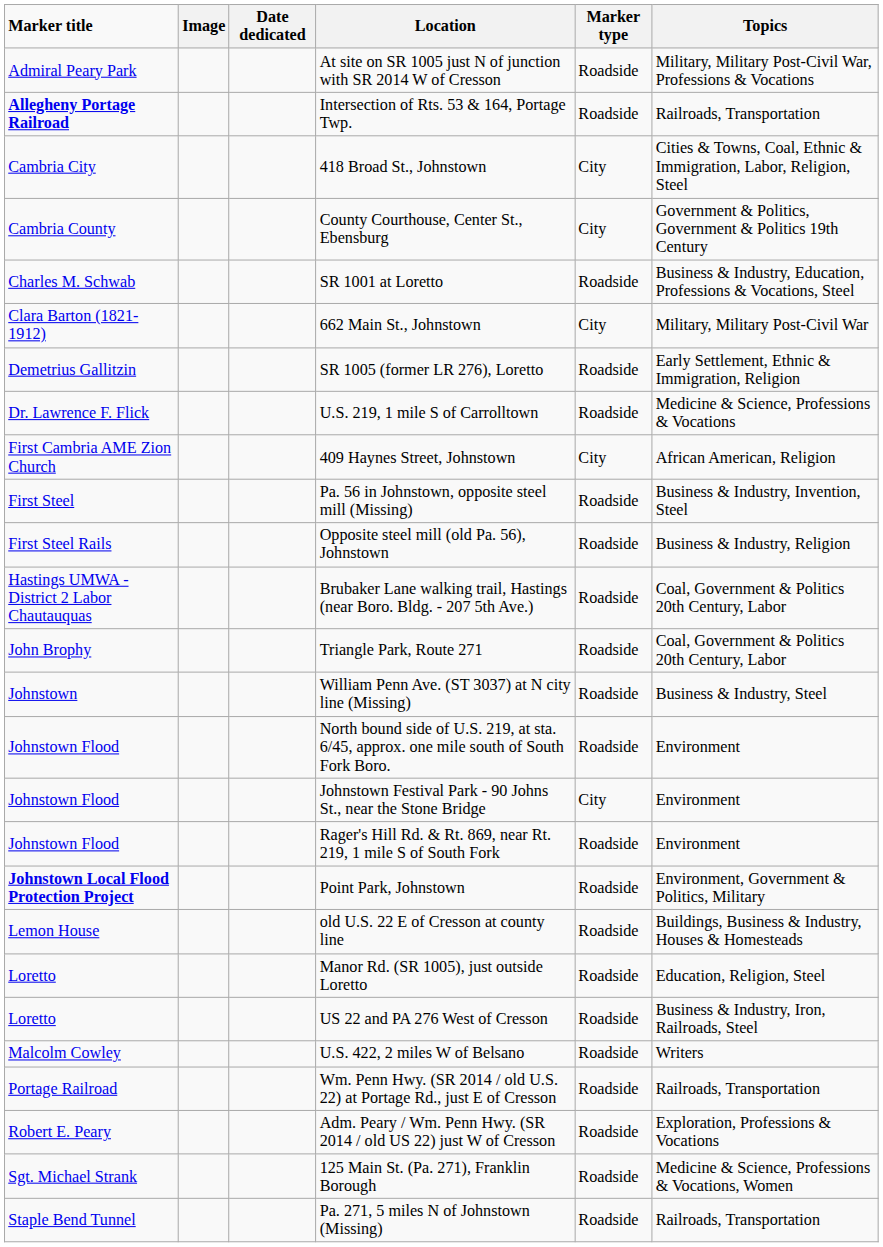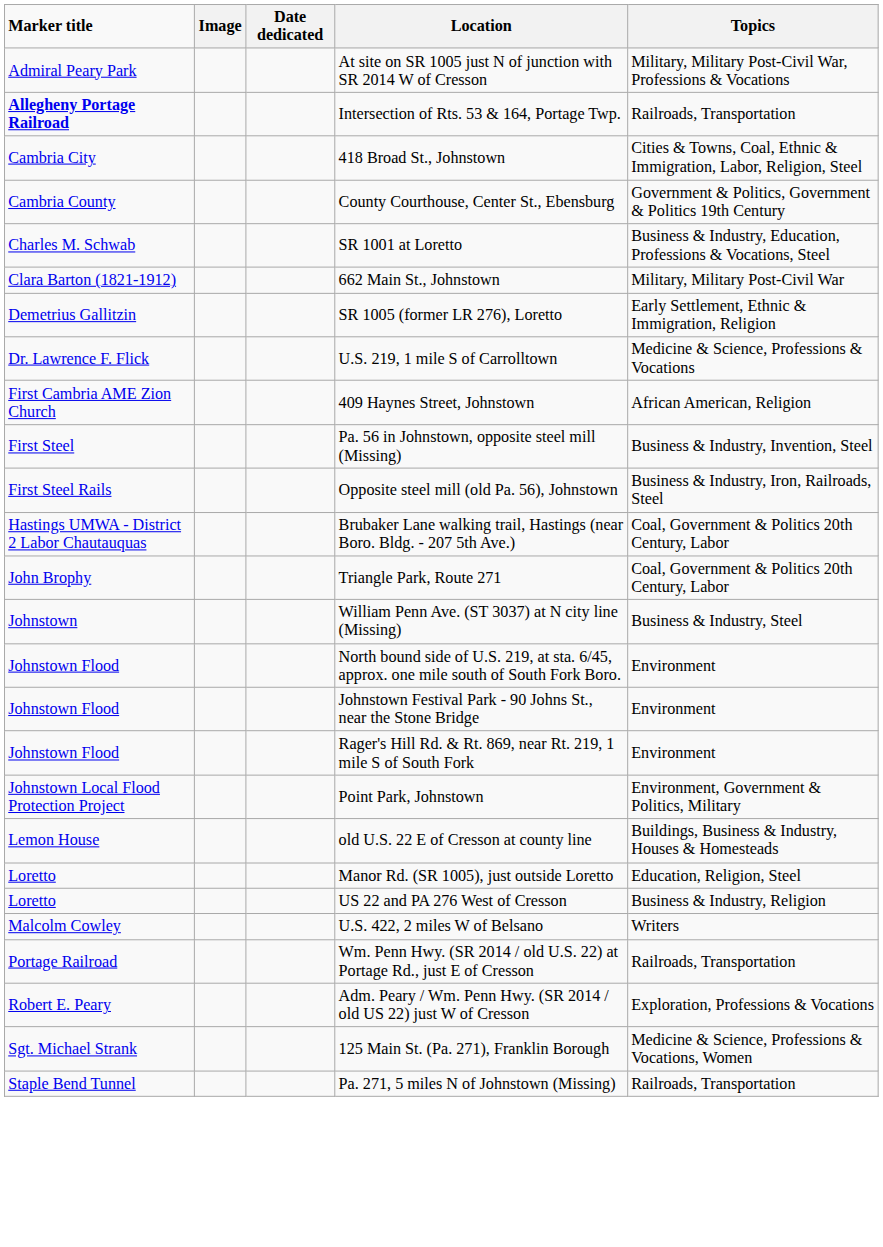- column: Marker type | Roadside | Roadside | City | City | Roadside | City | Roadside | Roadside | City | Roadside | Roadside | Roadside | Roadside | Roadside | Roadside | City | Roadside | Roadside | Roadside | Roadside | Roadside | Roadside | Roadside | Roadside | Roadside | Roadside
Opposite steel mill (old Pa. 56), Johnstown | Topics: Business & Industry, Religion -> Business & Industry, Iron, Railroads, Steel
Point Park, Johnstown | Marker title: bold -> normal
US 22 and PA 276 West of Cresson | Topics: Business & Industry, Iron, Railroads, Steel -> Business & Industry, Religion
